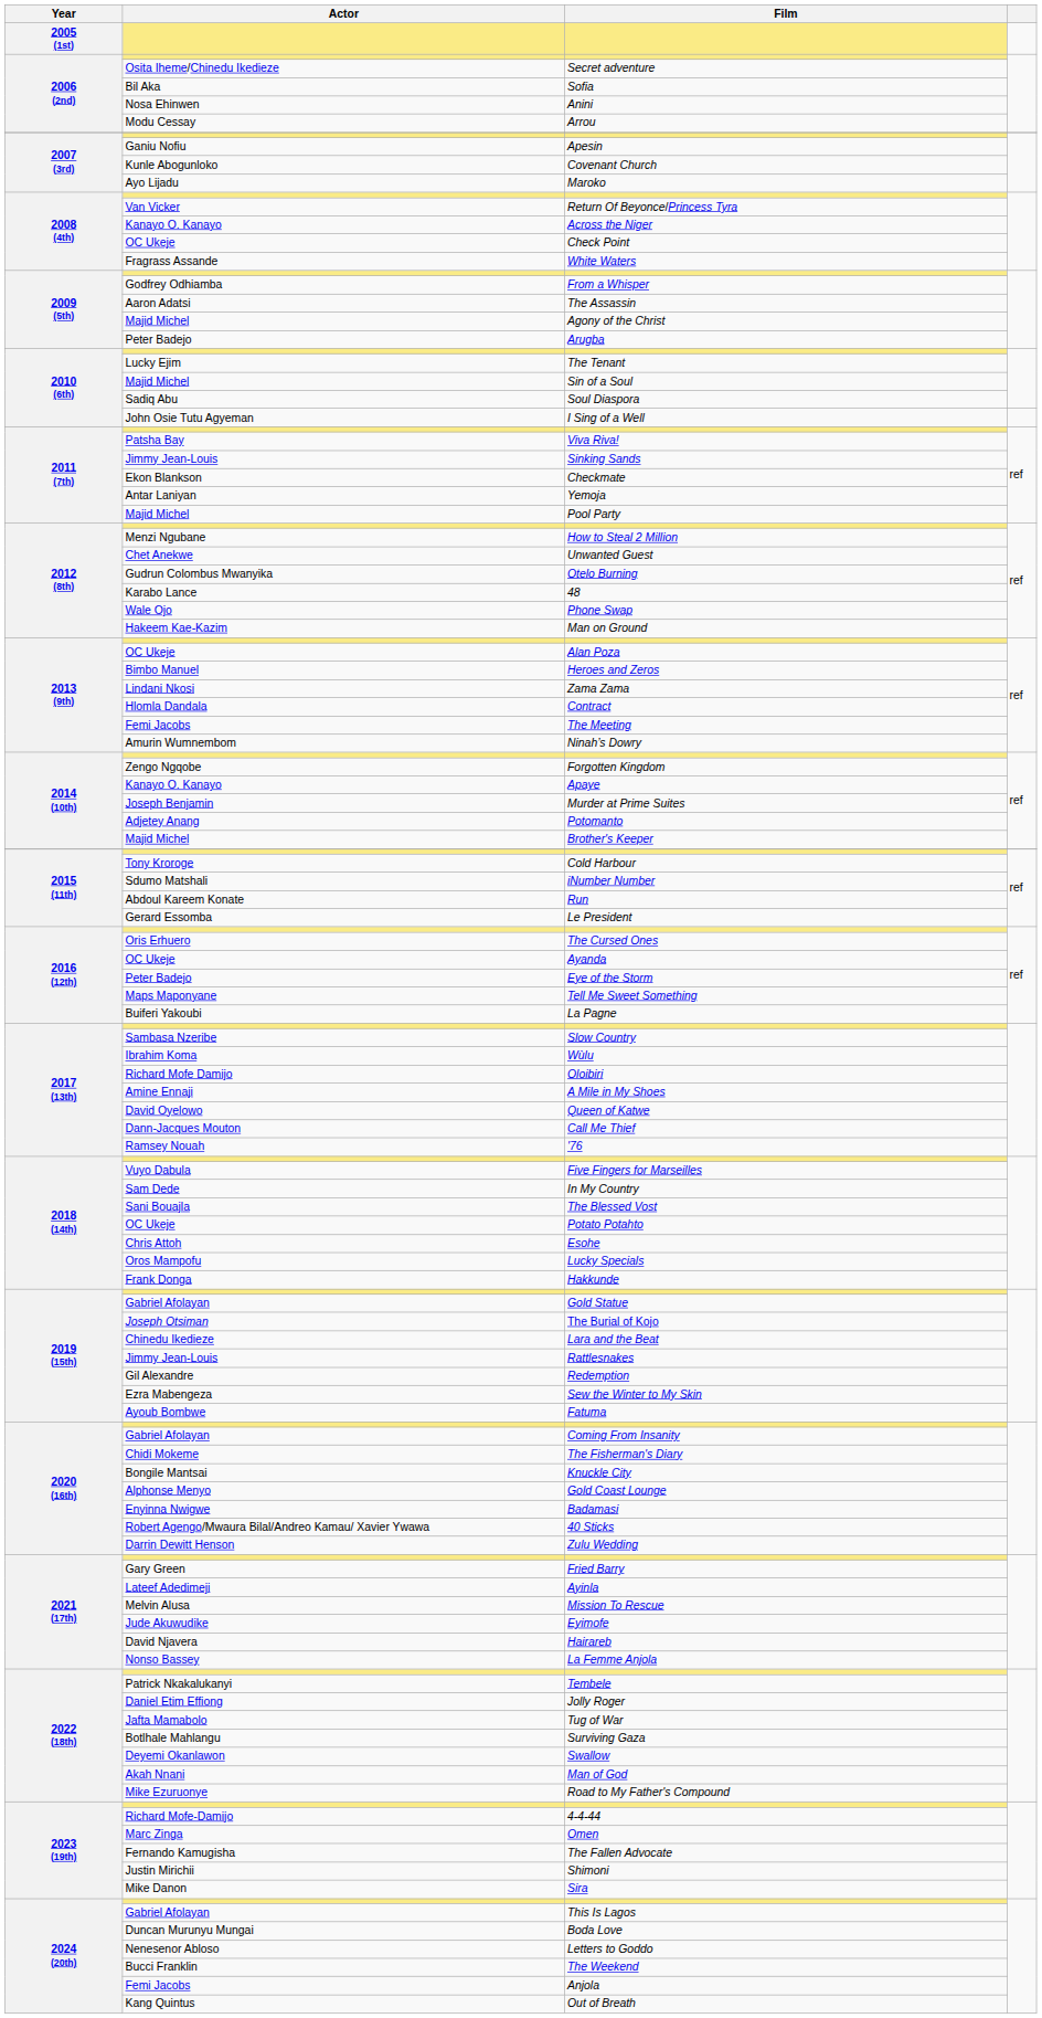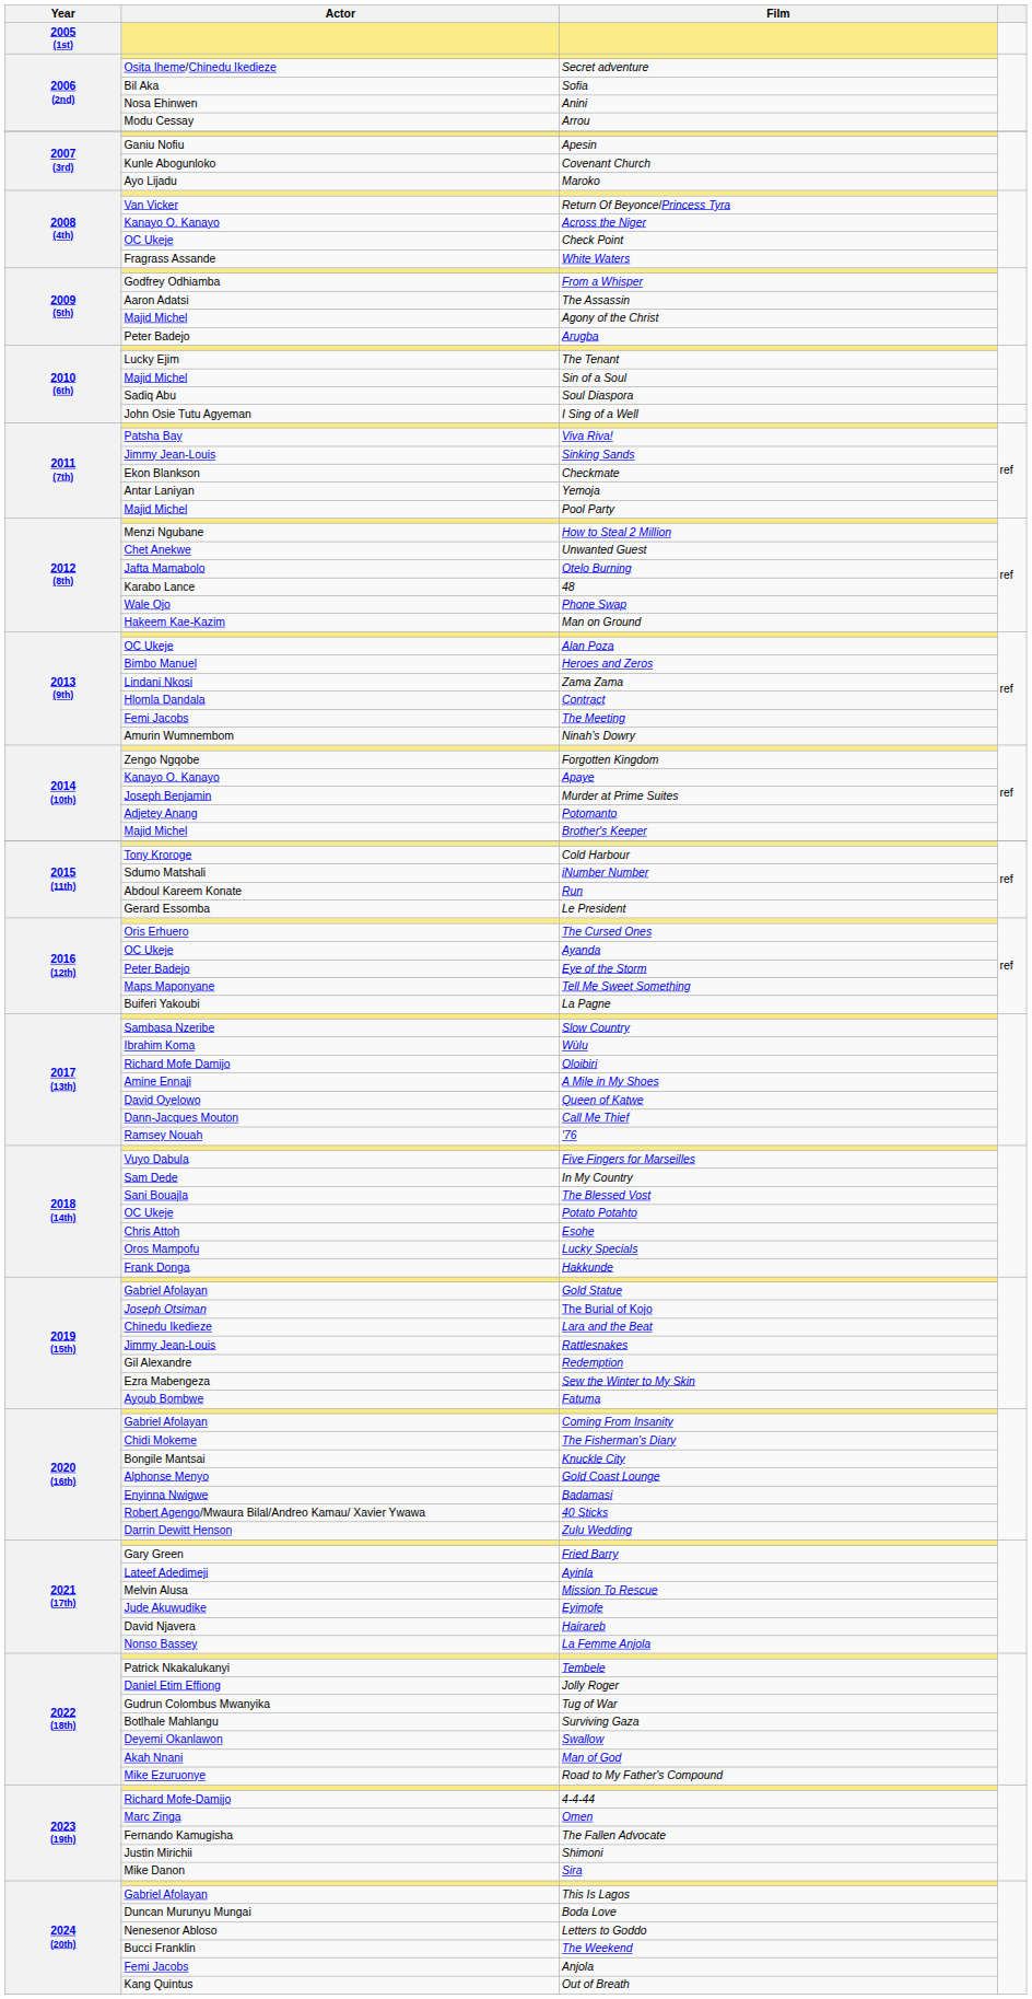Otelo Burning | Actor: Gudrun Colombus Mwanyika -> Jafta Mamabolo
Tug of War | Actor: Jafta Mamabolo -> Gudrun Colombus Mwanyika
